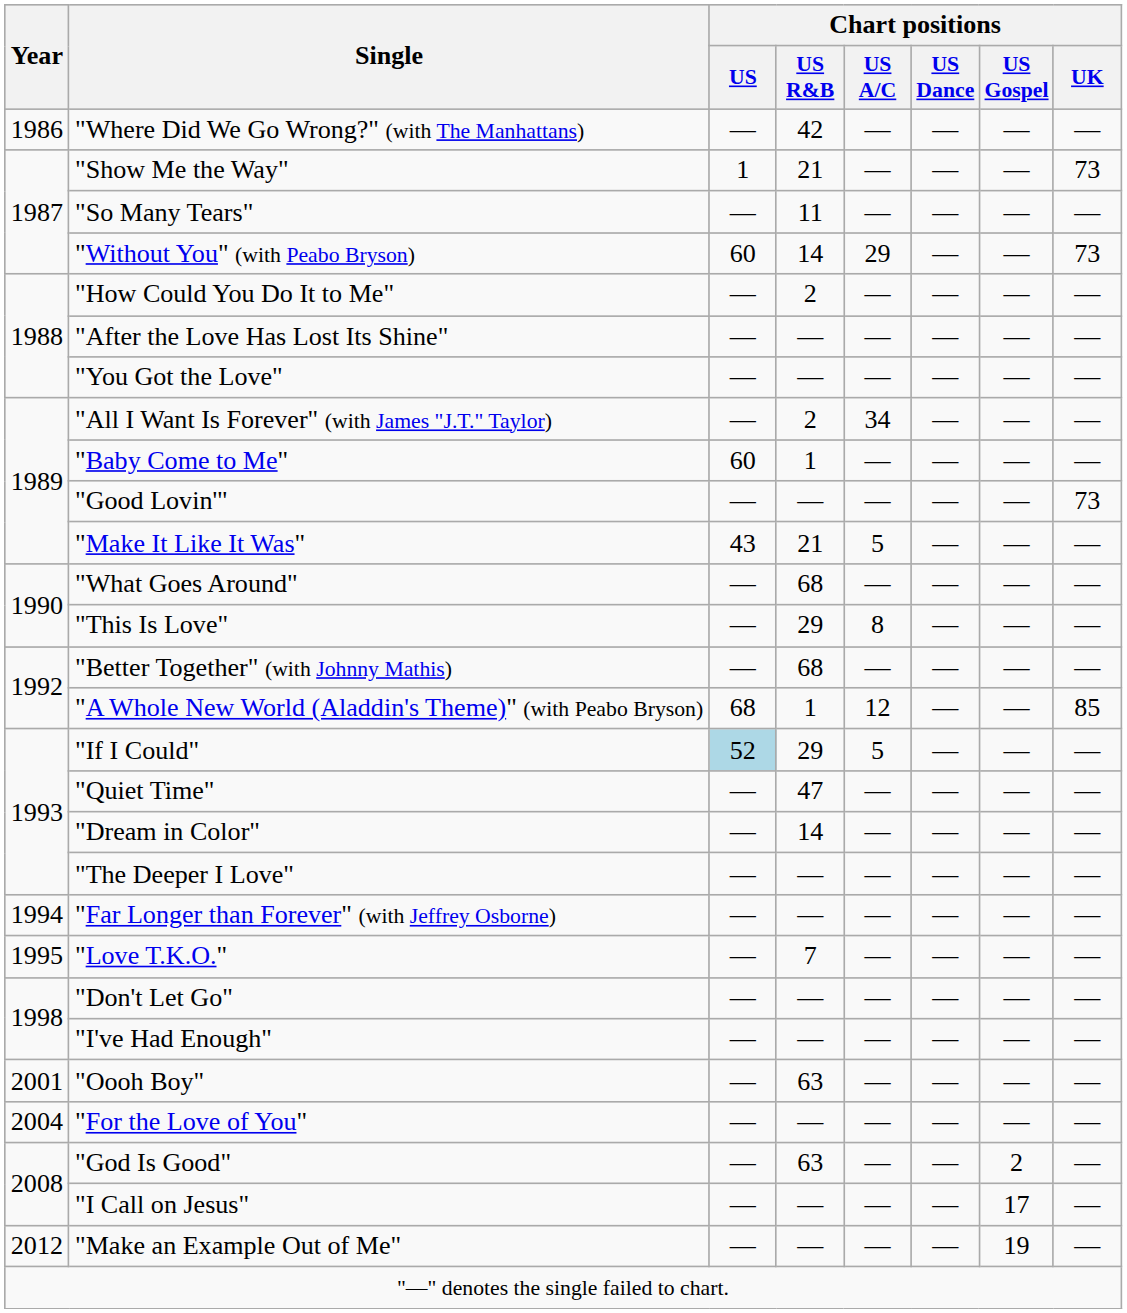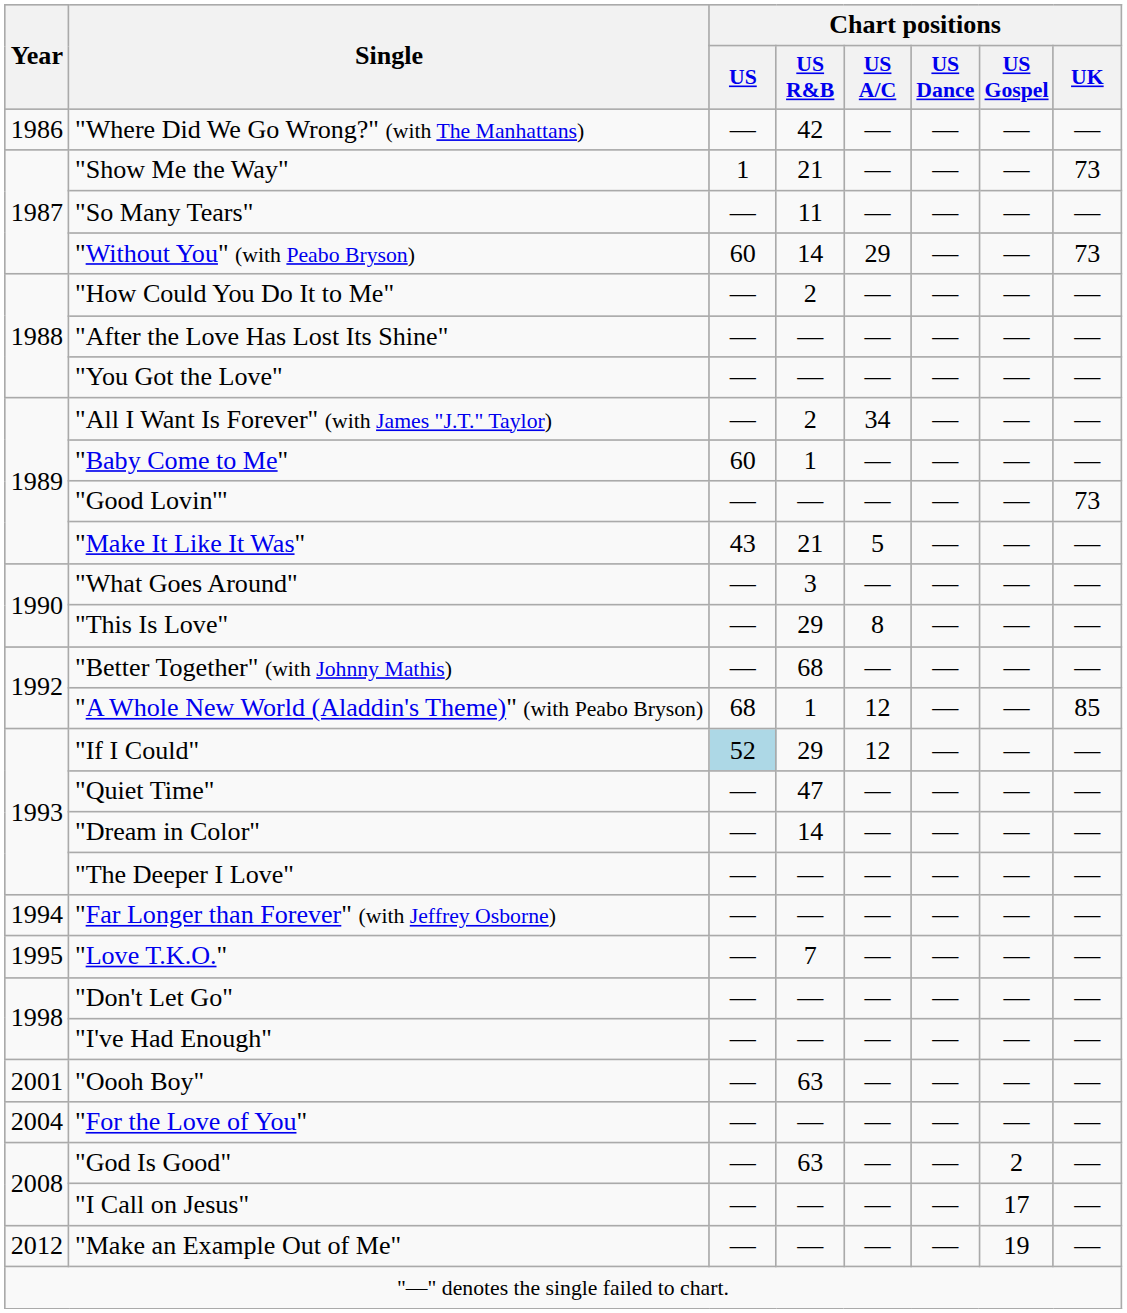"What Goes Around" | Chart positions / US R&B: 68 -> 3
"If I Could" | Chart positions / US A/C: 5 -> 12
